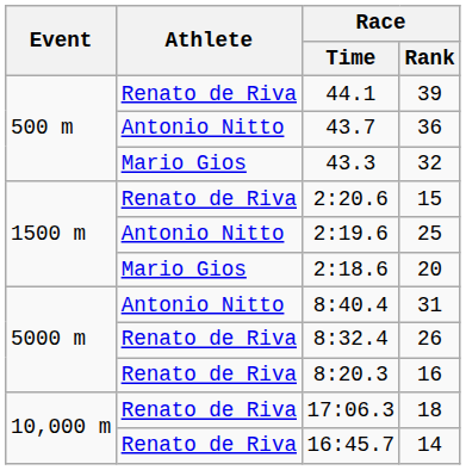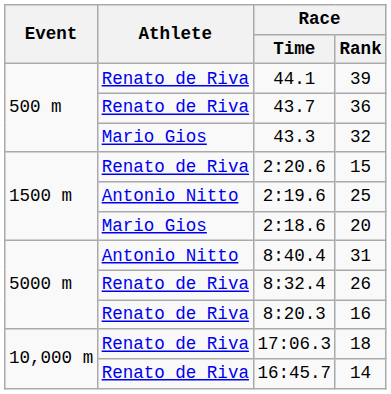43.7 | Athlete: Antonio Nitto -> Renato de Riva
